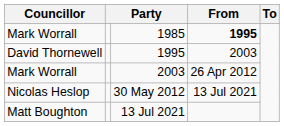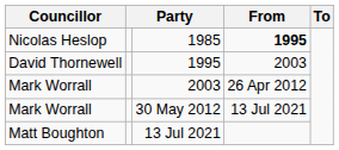1985 | Councillor: Mark Worrall -> Nicolas Heslop
30 May 2012 | Councillor: Nicolas Heslop -> Mark Worrall
